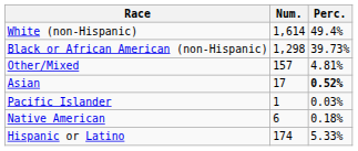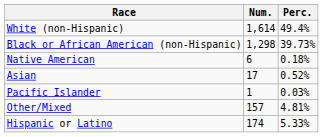rows swapped: Native American <-> Other/Mixed
Asian | Perc.: bold -> normal
